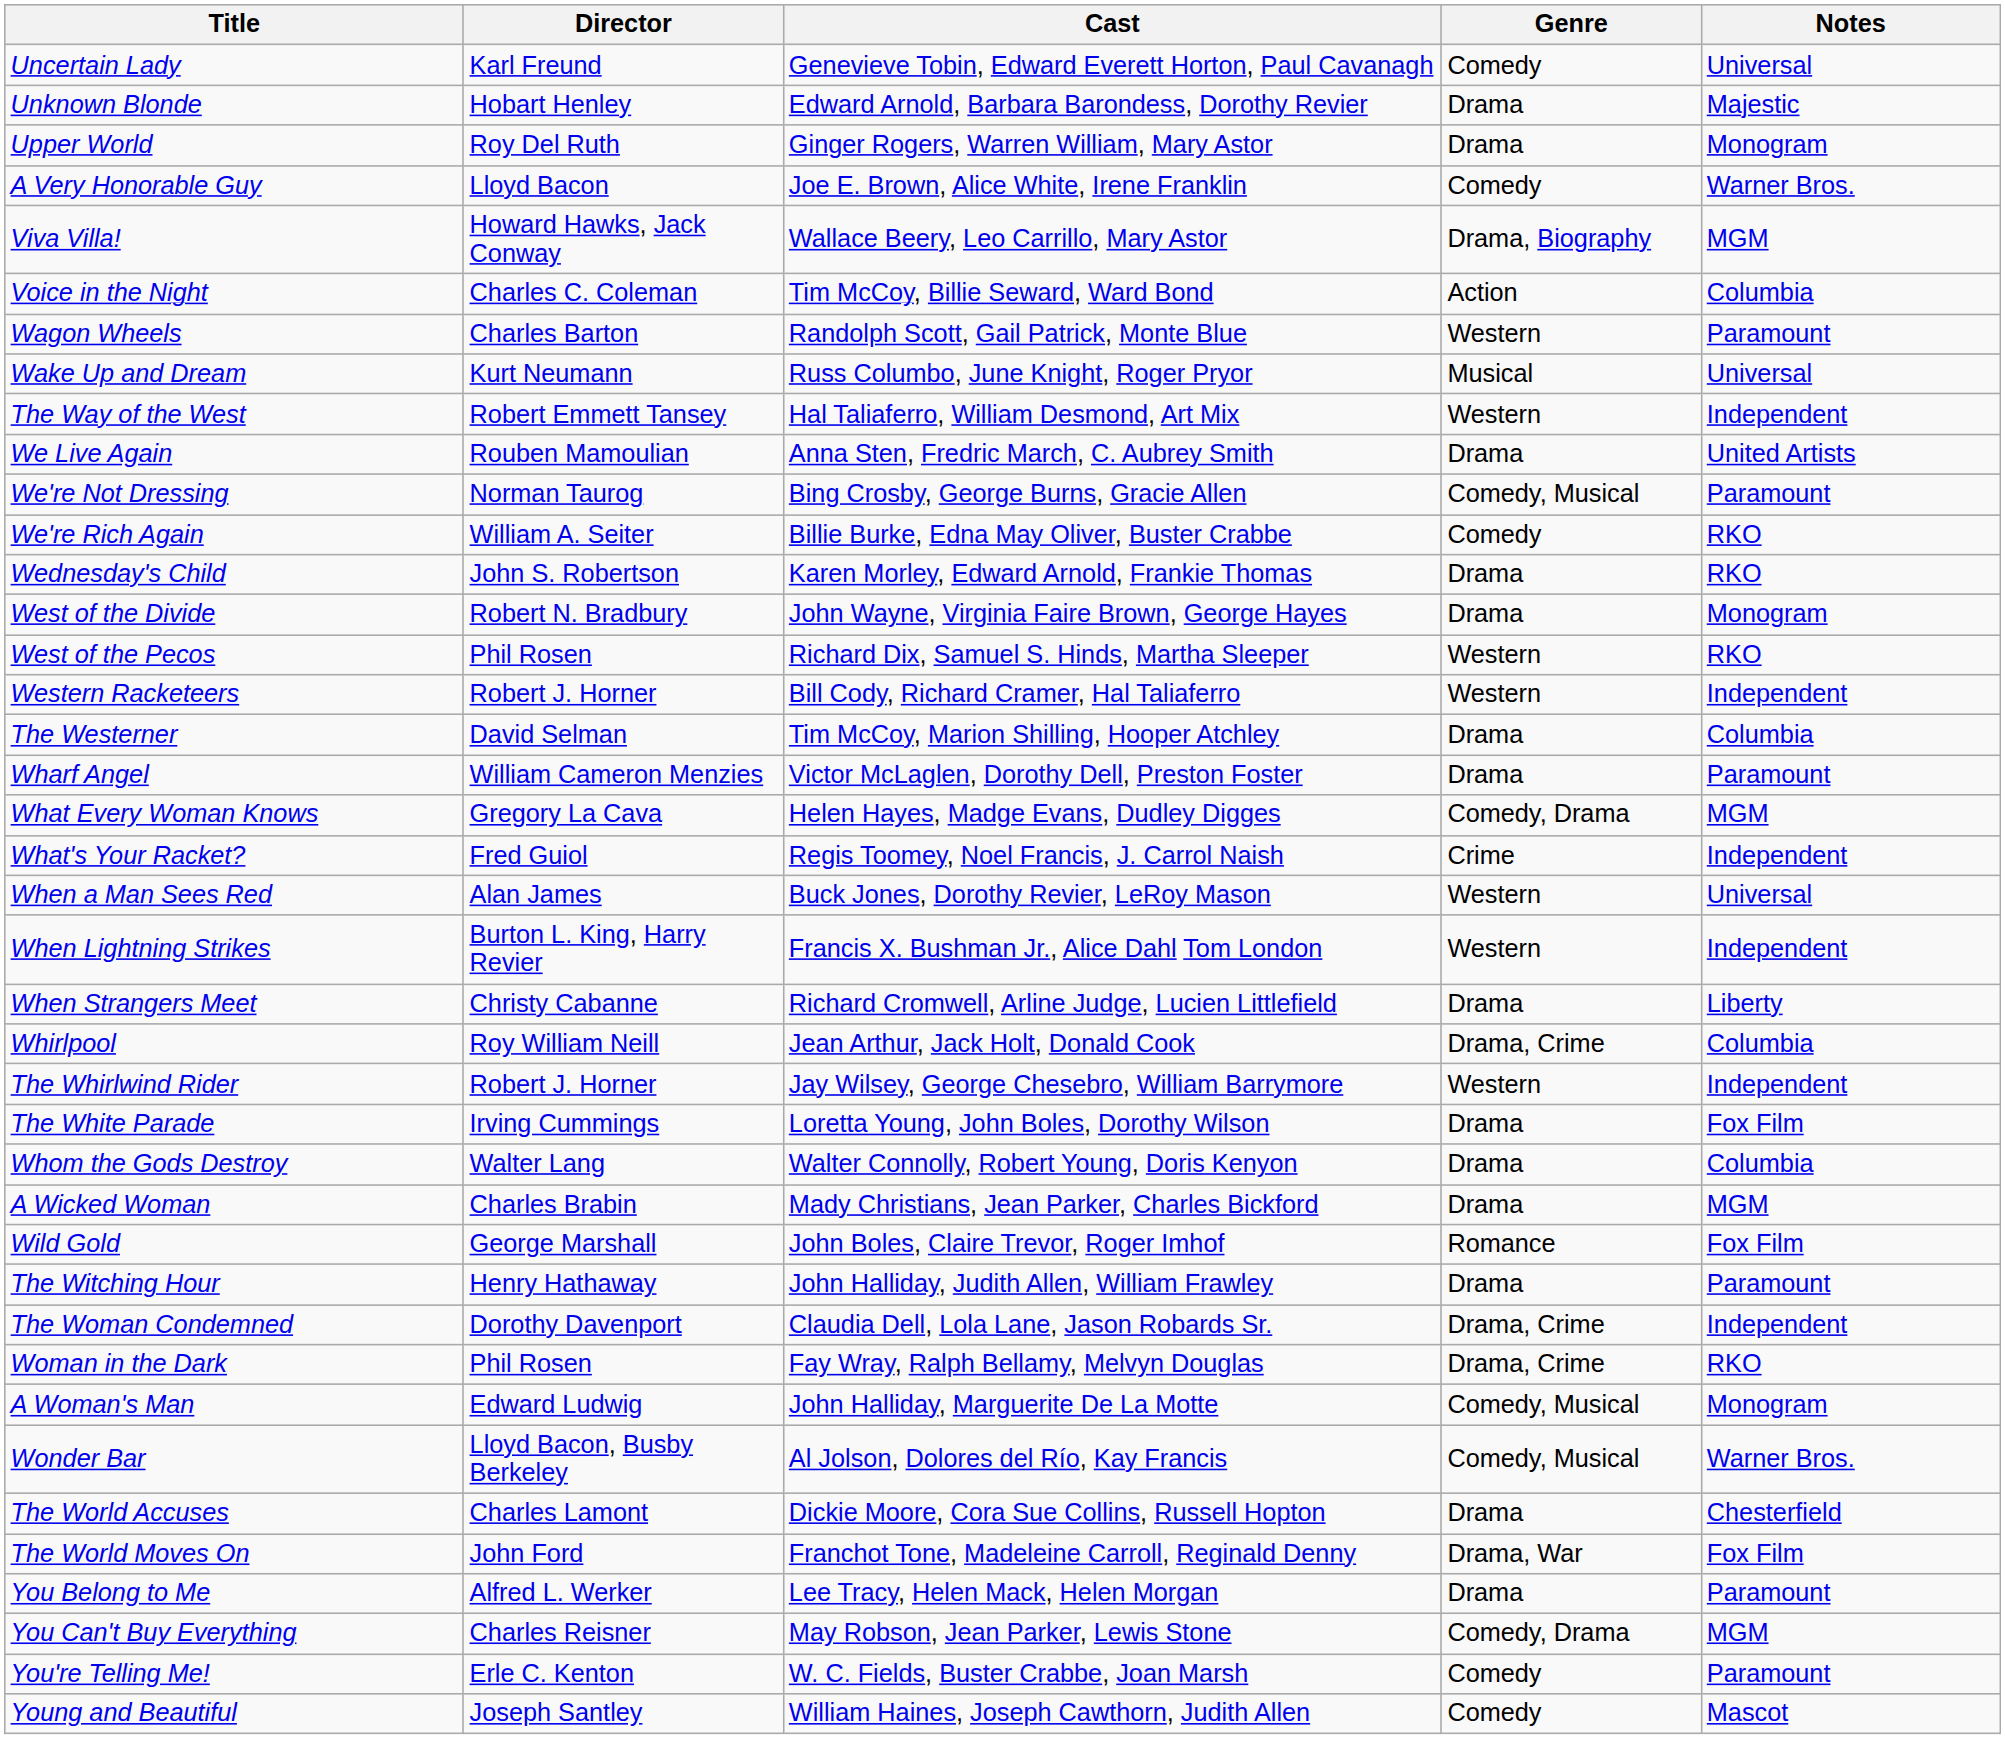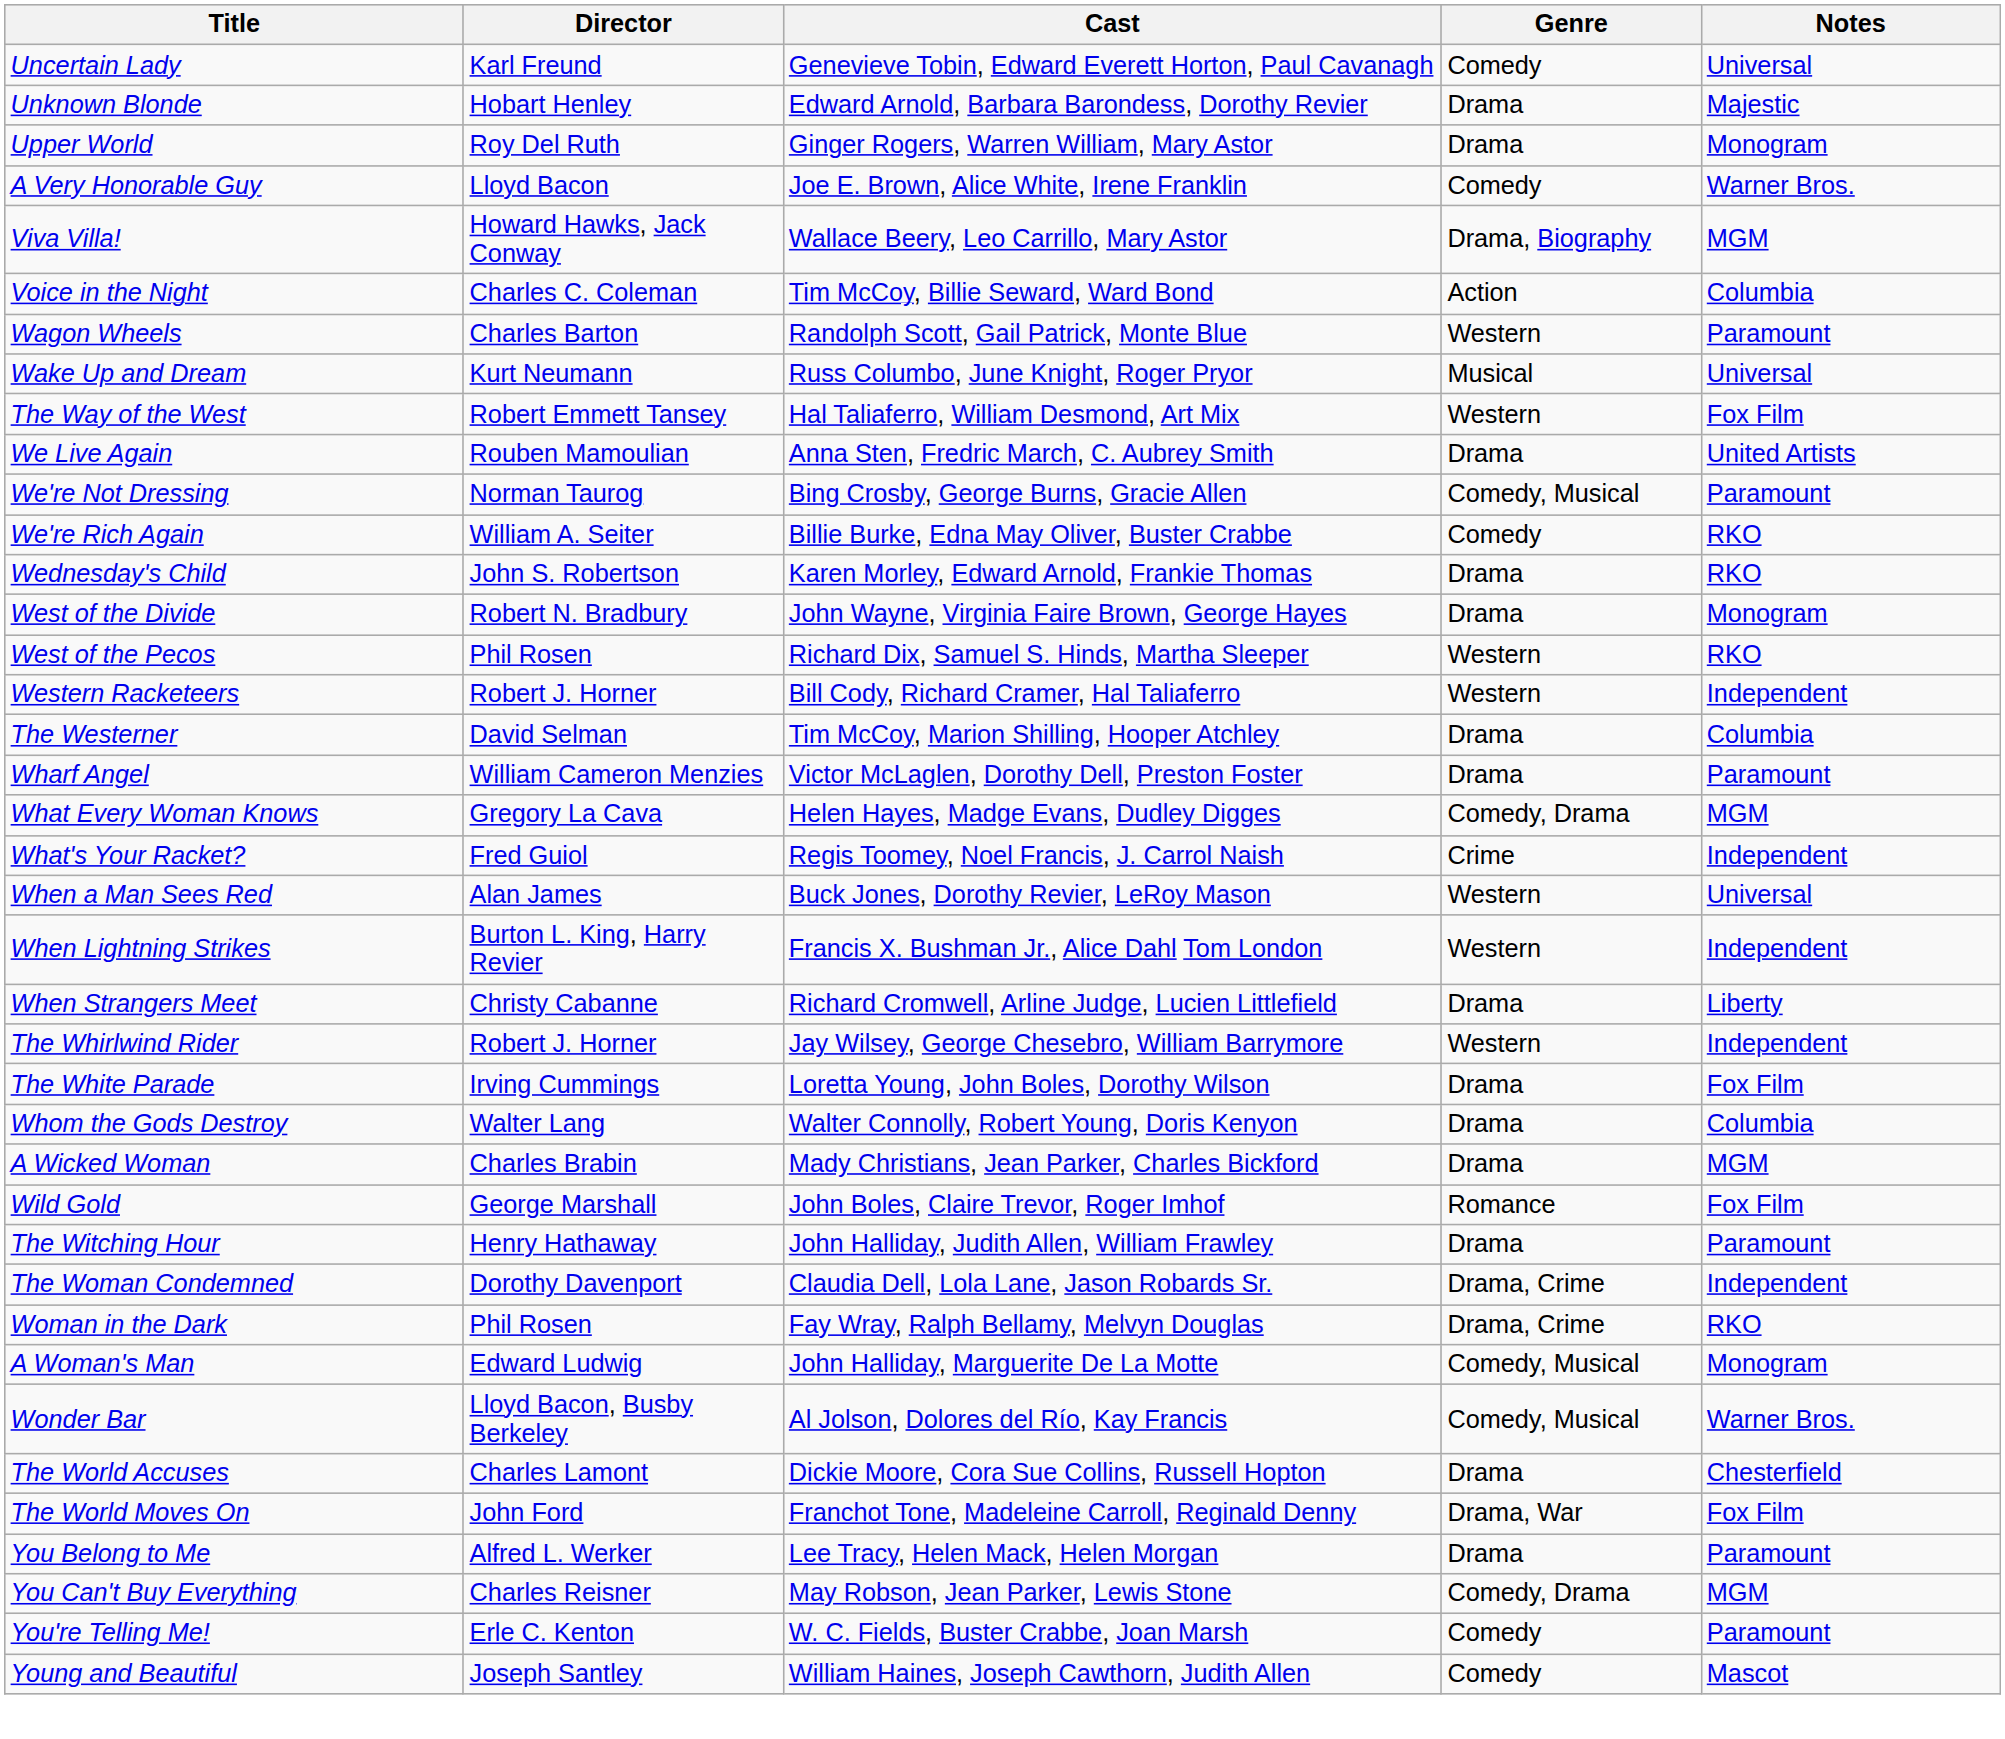The Way of the West | Notes: Independent -> Fox Film
- row: Whirlpool | Roy William Neill | Jean Arthur, Jack Holt, Donald Cook | Drama, Crime | Columbia
